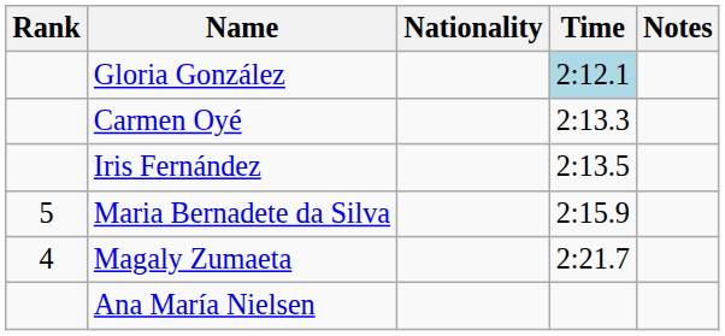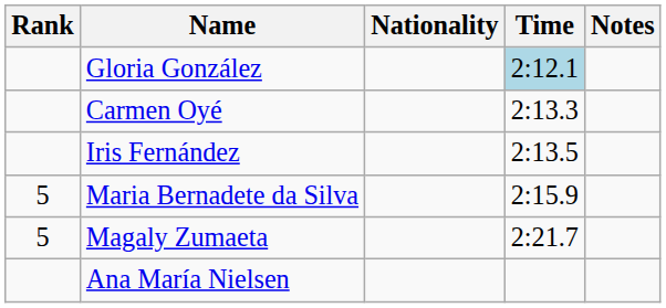Magaly Zumaeta | Rank: 4 -> 5
